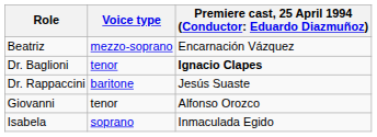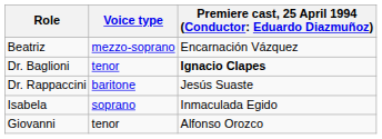rows swapped: Isabela <-> Giovanni
